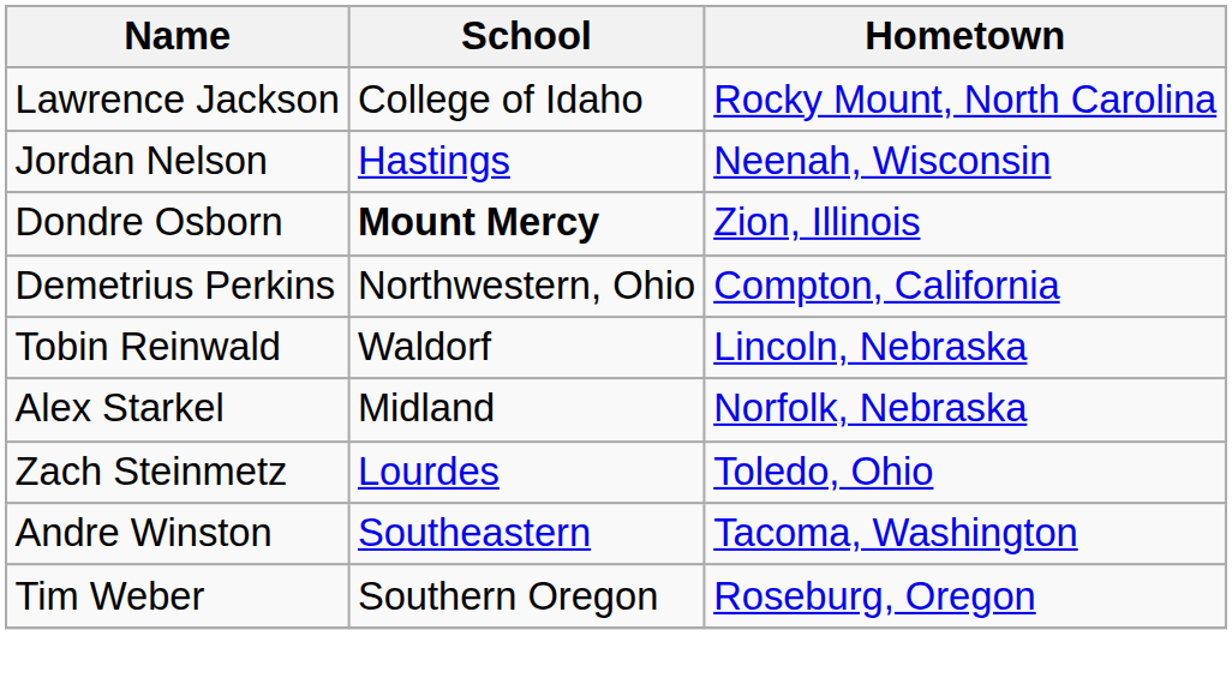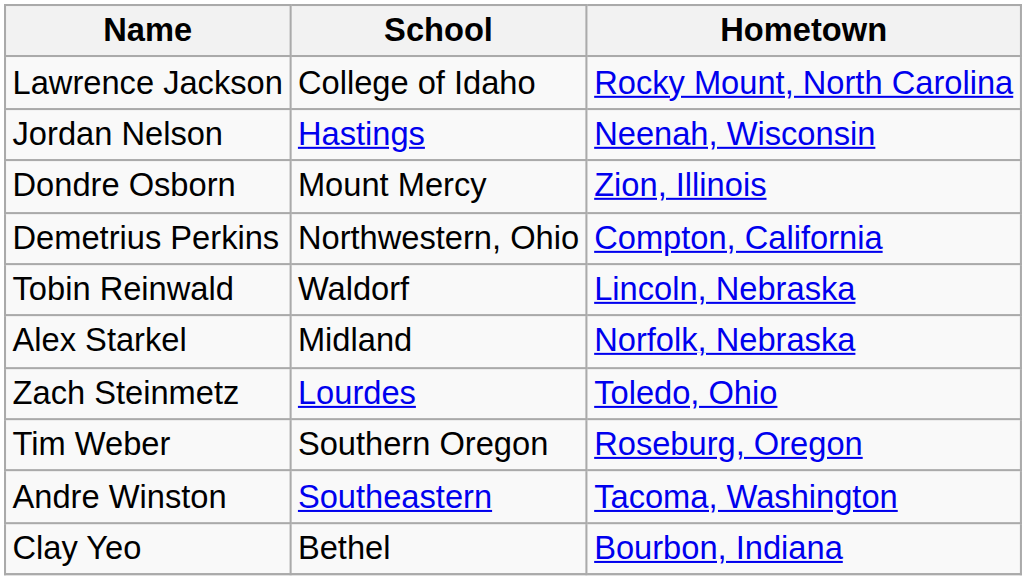Dondre Osborn | School: bold -> normal
rows swapped: Tim Weber <-> Andre Winston
+ row: Clay Yeo | Bethel | Bourbon, Indiana
